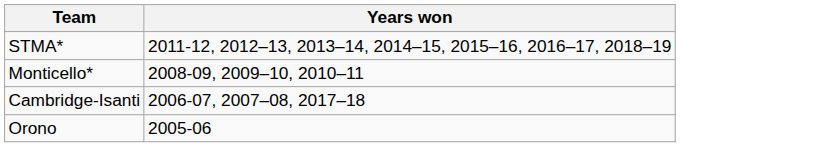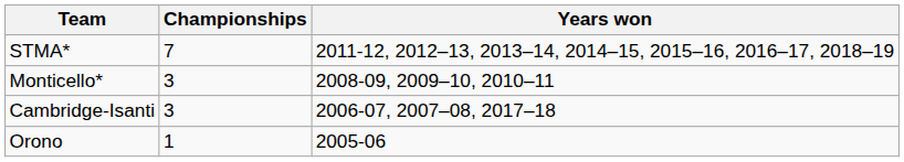+ column: Championships | 7 | 3 | 3 | 1
